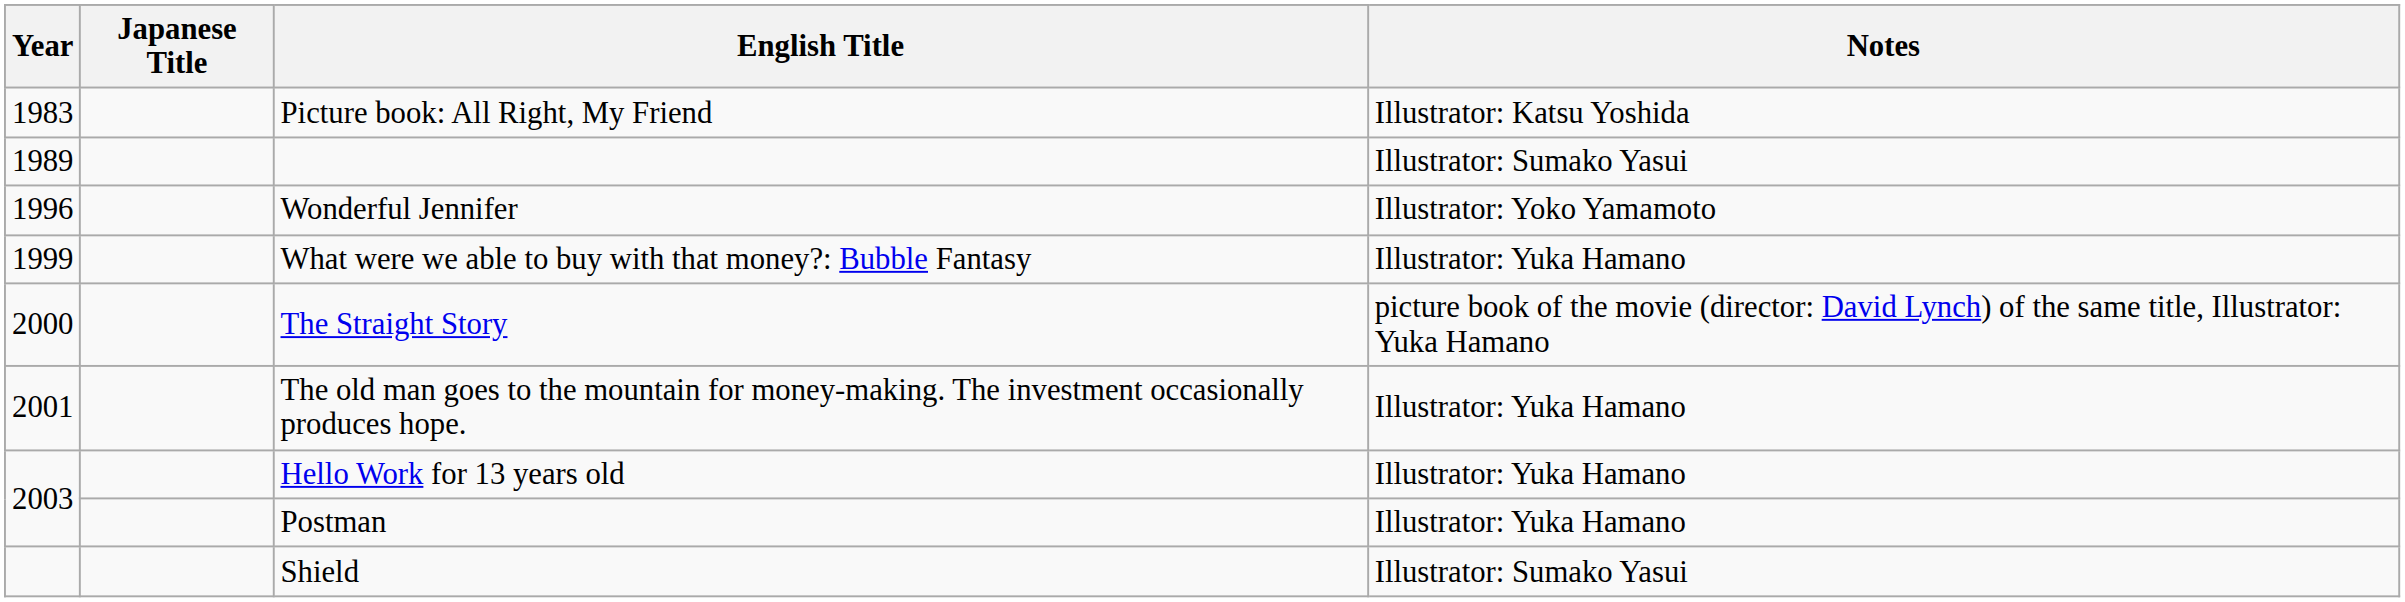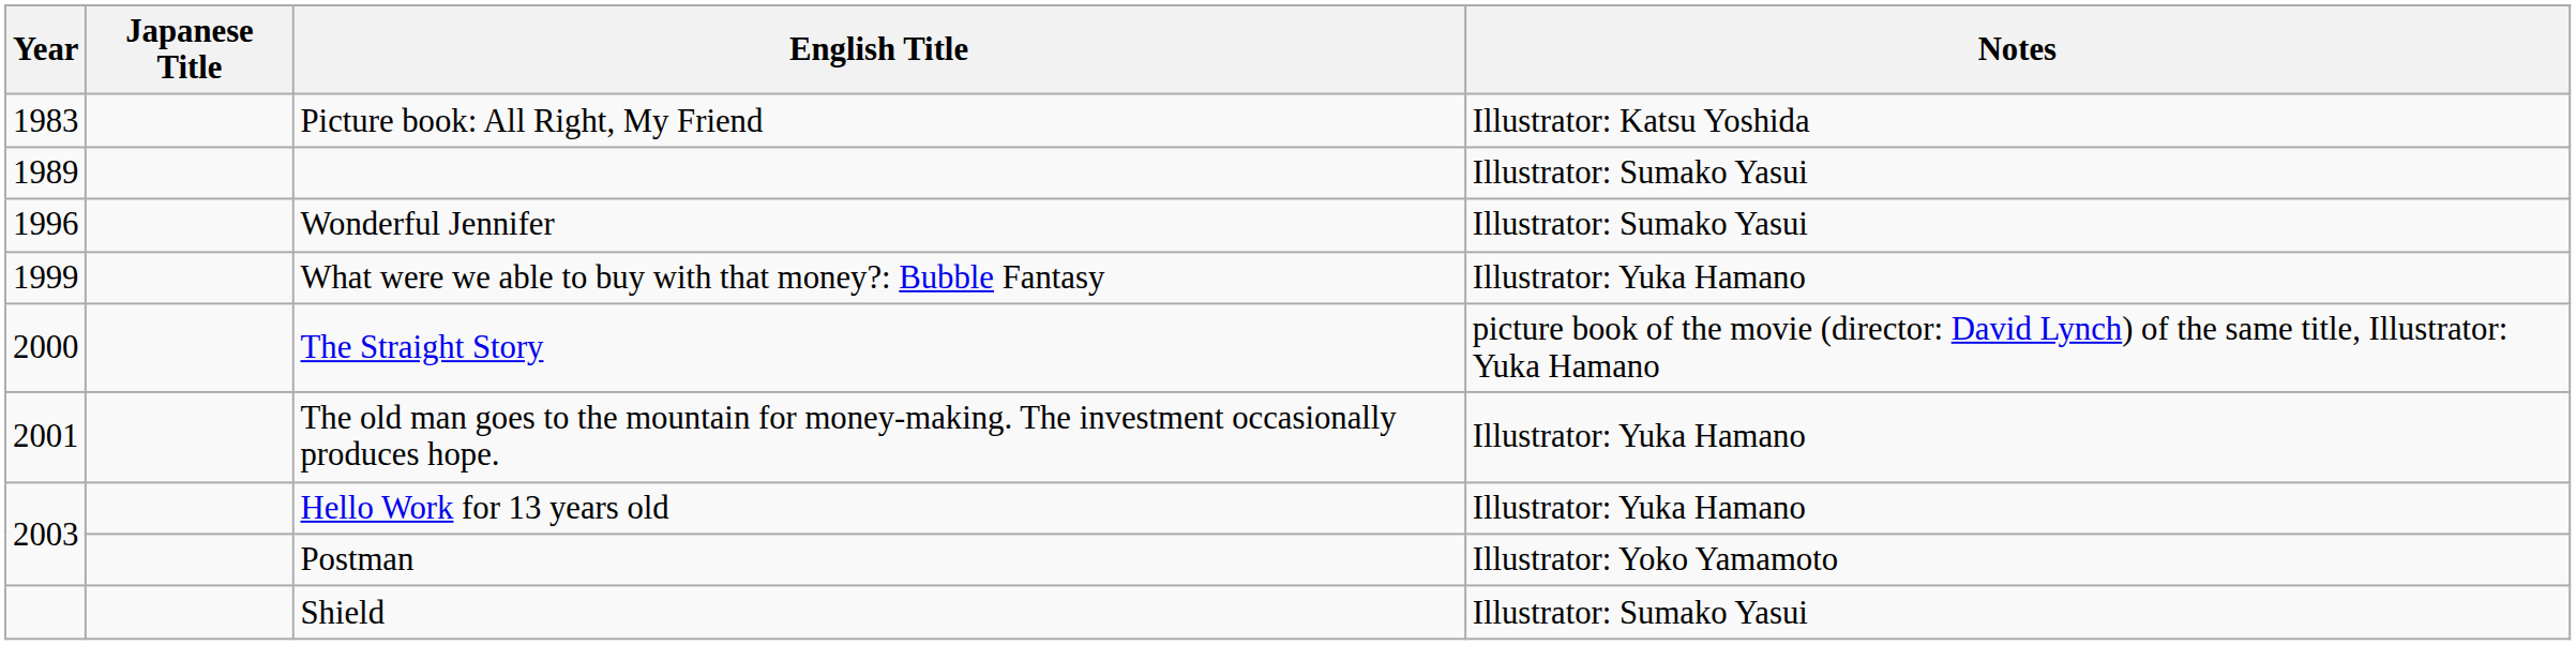Wonderful Jennifer | Notes: Illustrator: Yoko Yamamoto -> Illustrator: Sumako Yasui
Postman | Notes: Illustrator: Yuka Hamano -> Illustrator: Yoko Yamamoto
